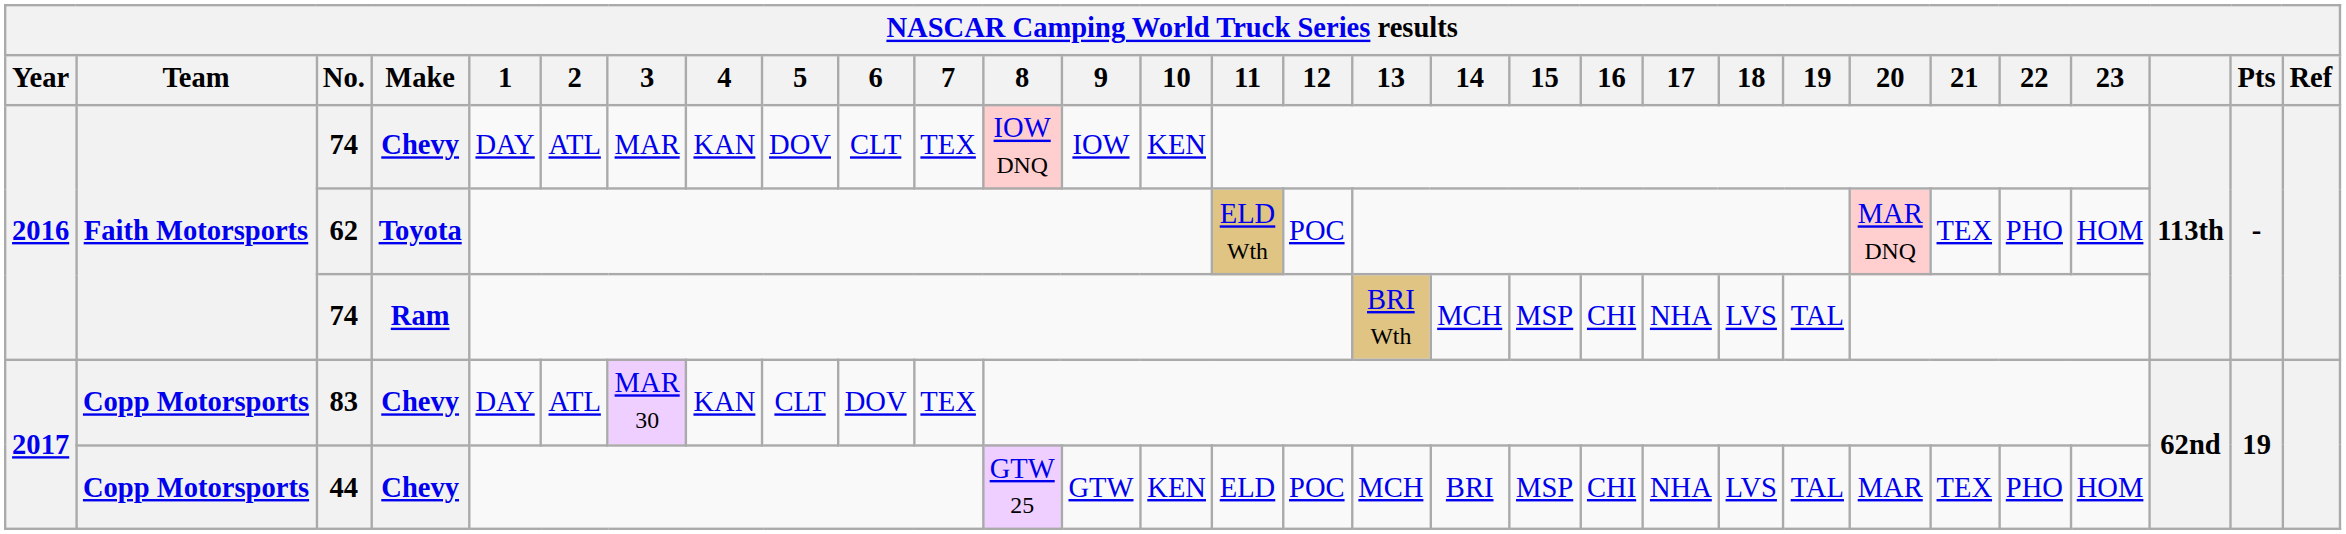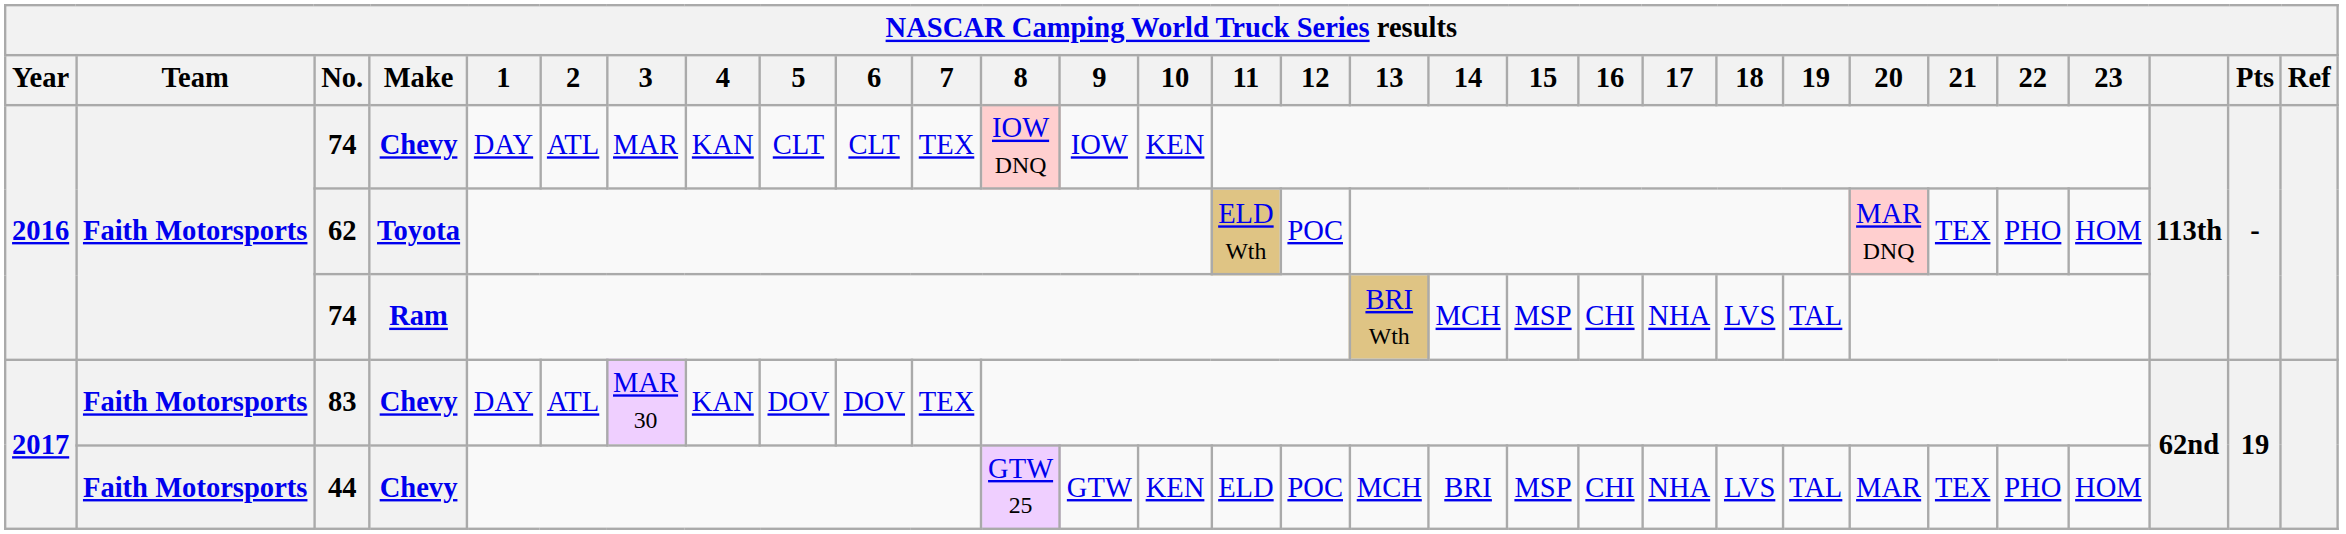74 / Chevy | 5: DOV -> CLT
83 | Team: Copp Motorsports -> Faith Motorsports
83 | 5: CLT -> DOV
44 | Team: Copp Motorsports -> Faith Motorsports
